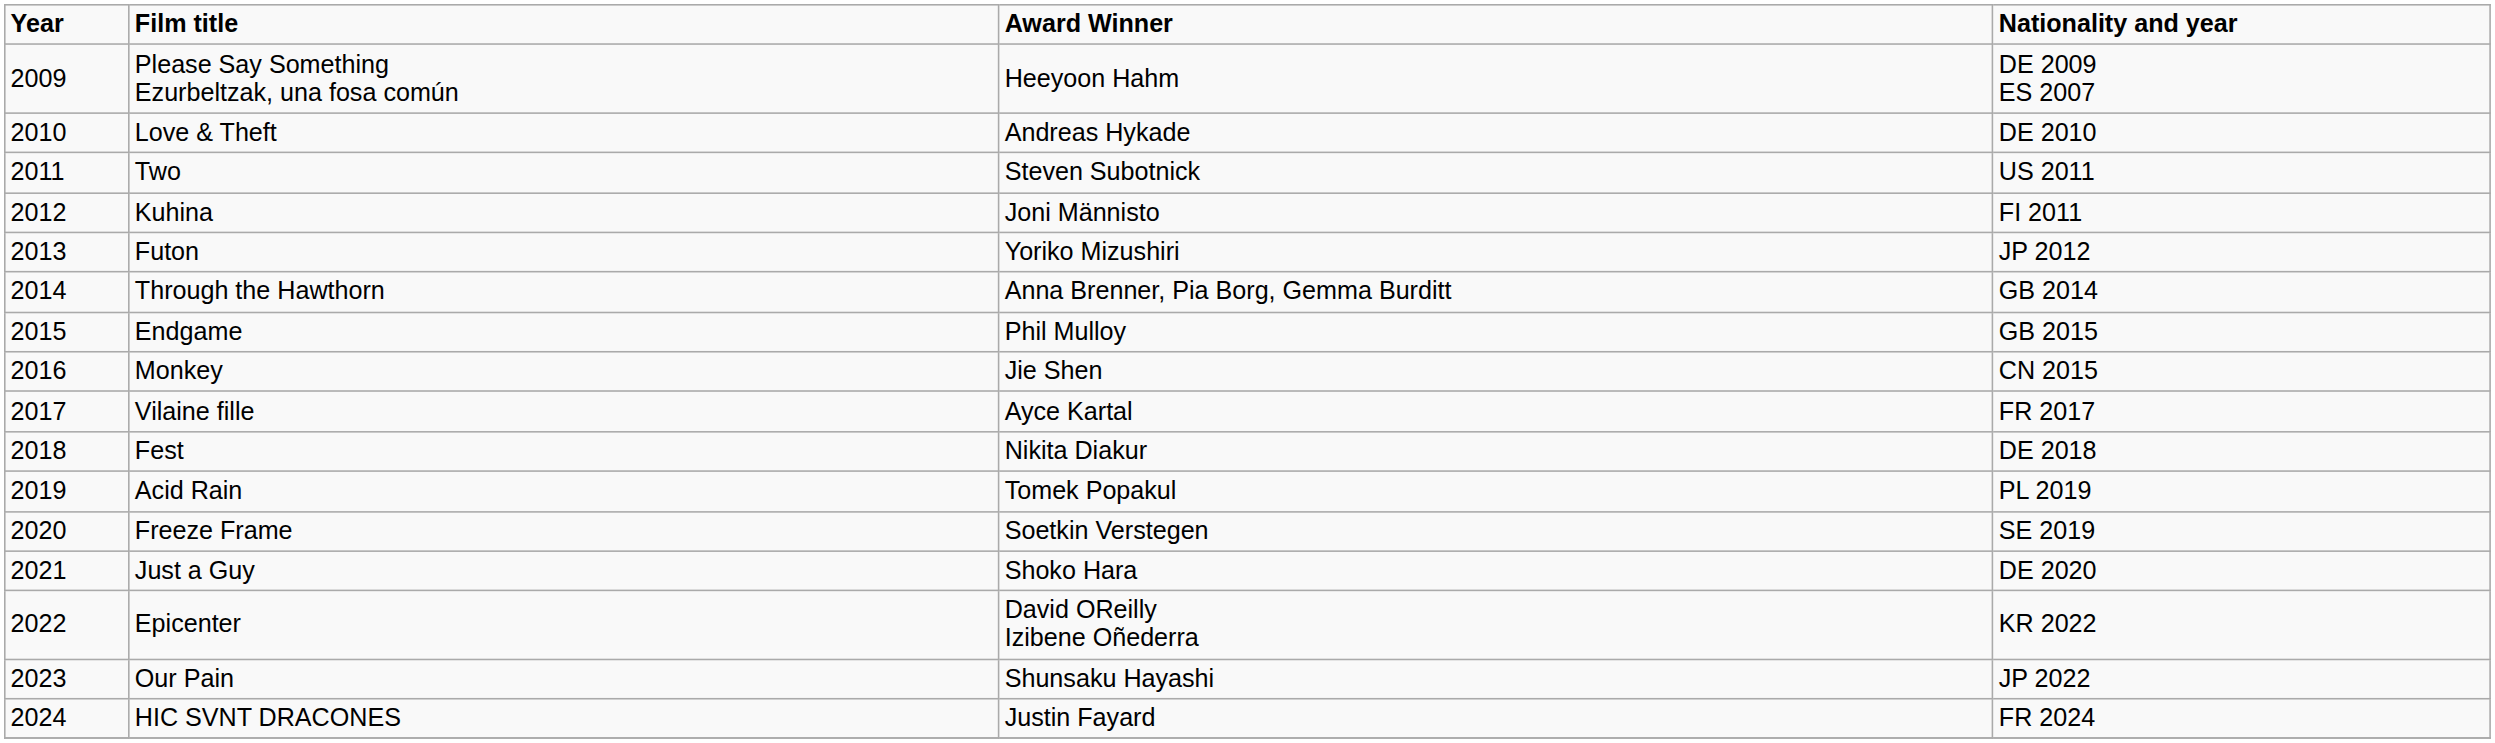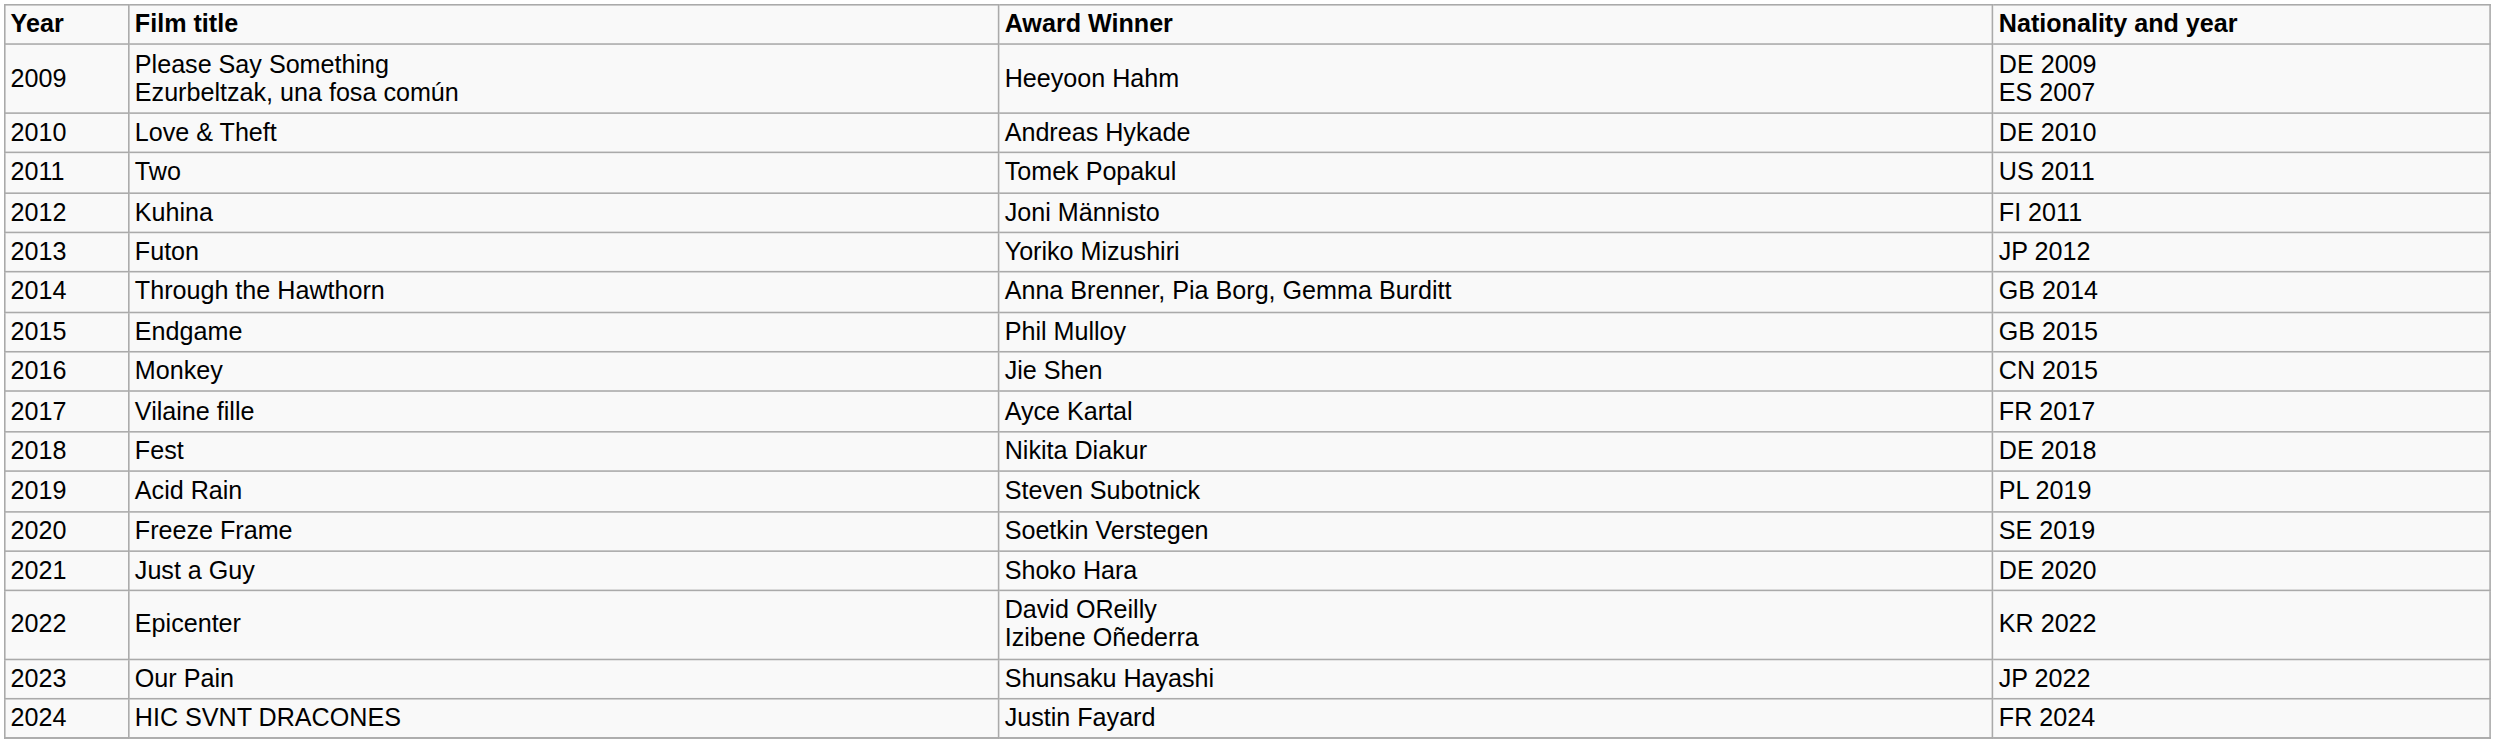Two | Award Winner: Steven Subotnick -> Tomek Popakul
Acid Rain | Award Winner: Tomek Popakul -> Steven Subotnick
